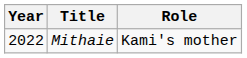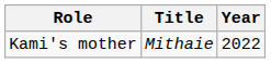columns swapped: Year <-> Role
